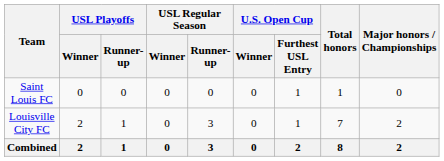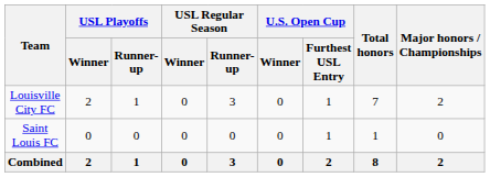rows swapped: Louisville City FC <-> Saint Louis FC
